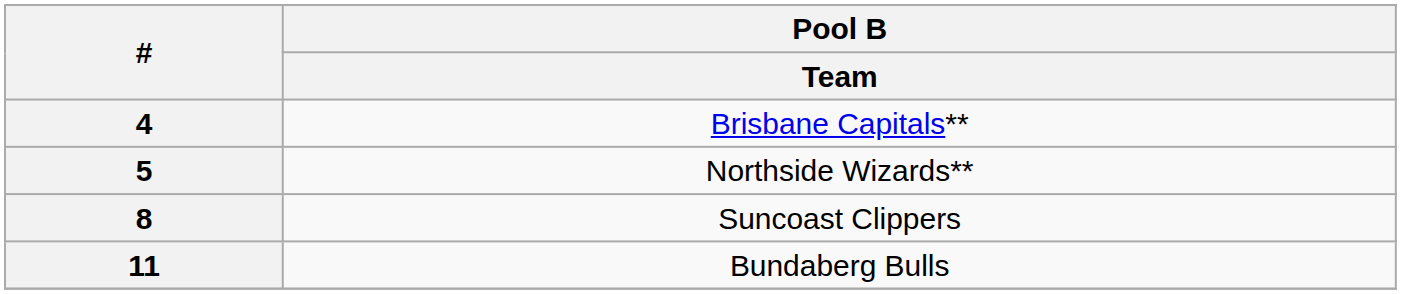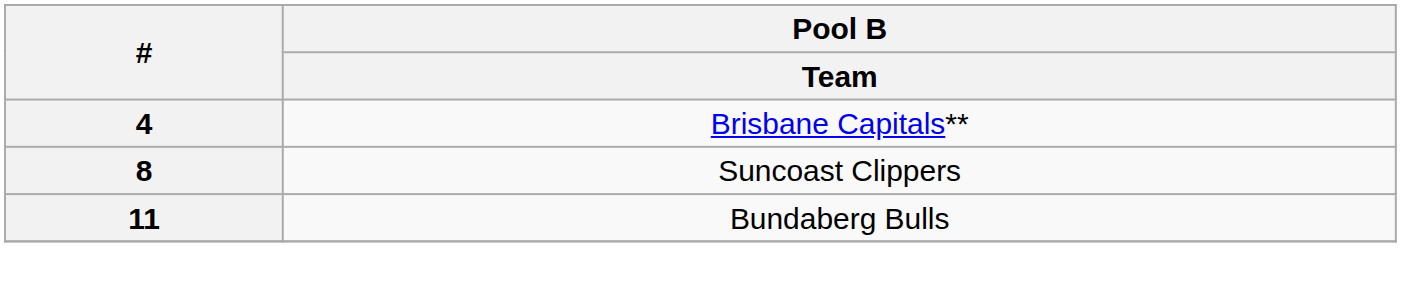- row: 5 | Northside Wizards**
